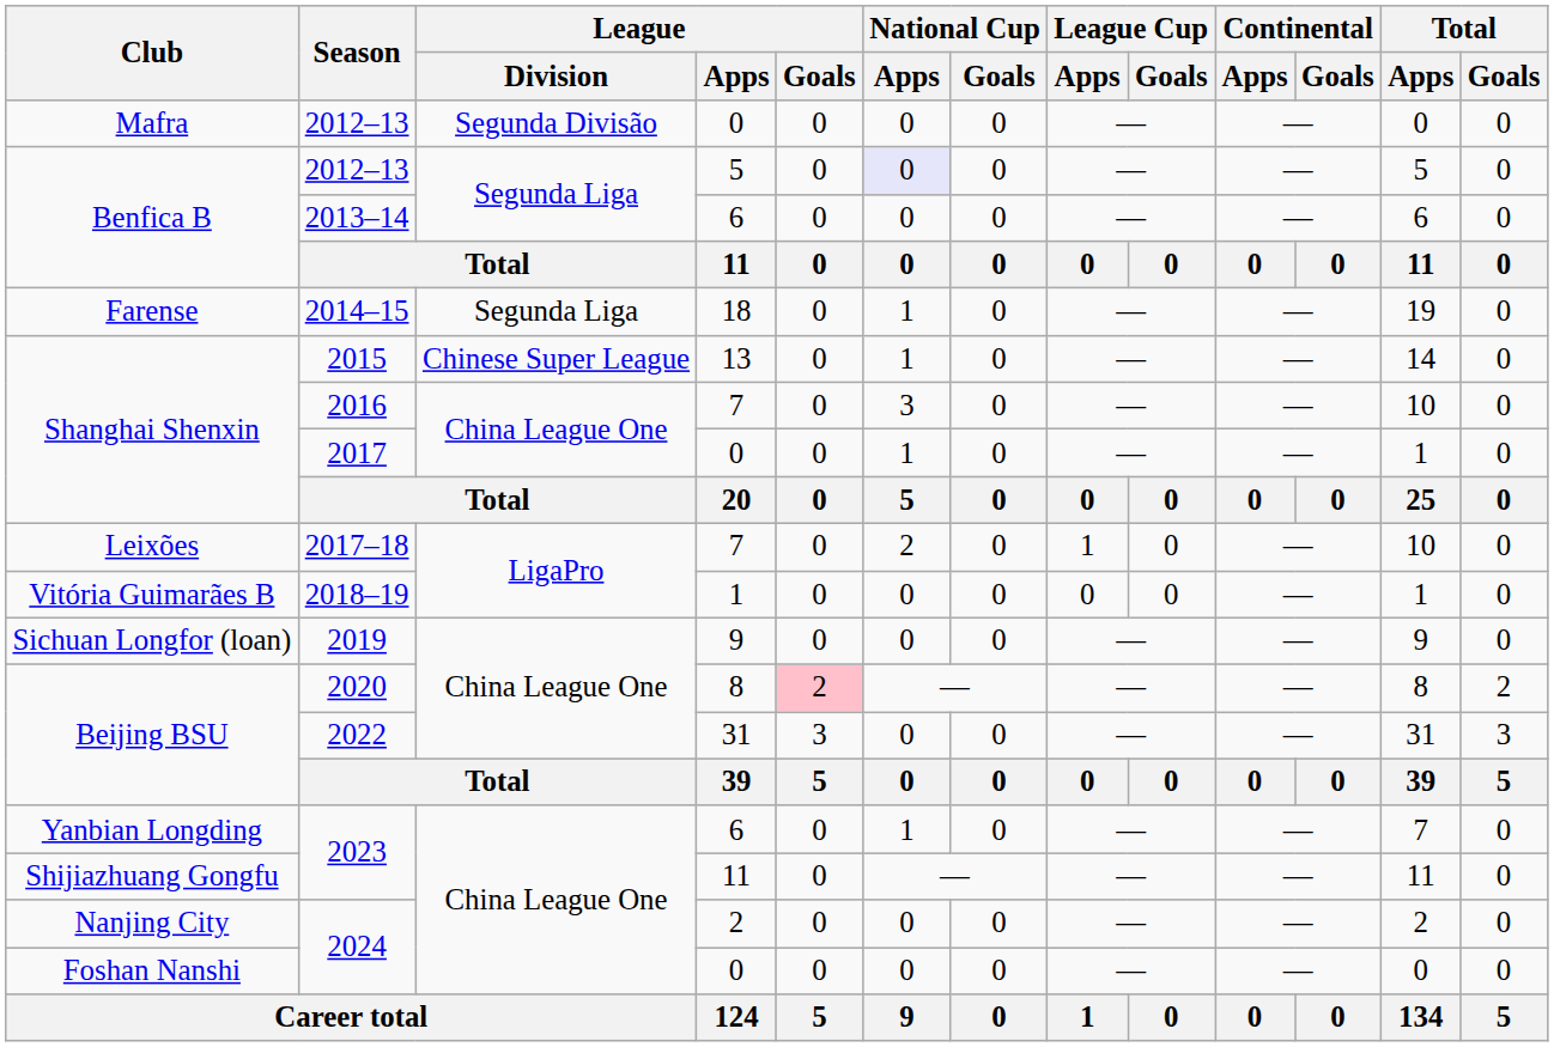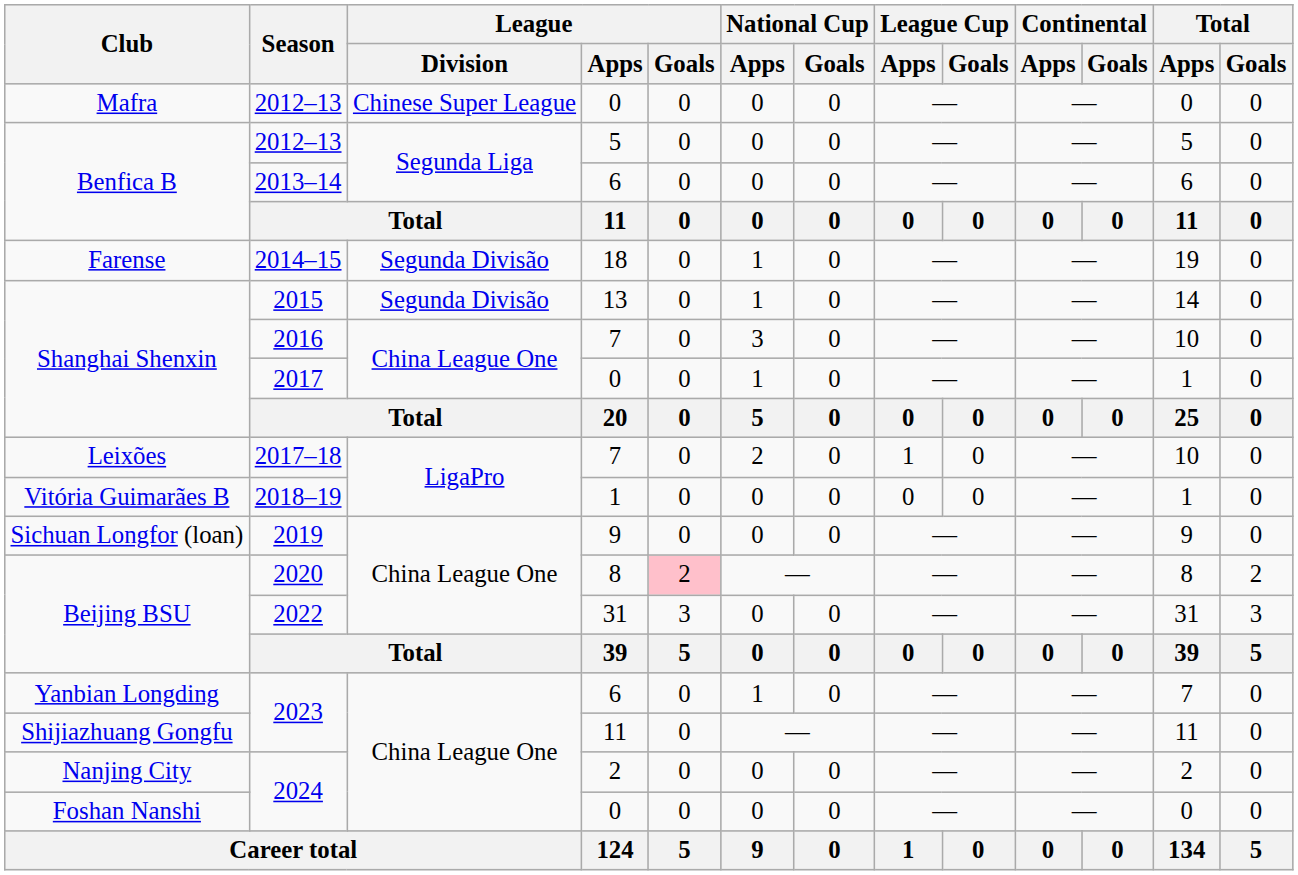Mafra / 2012–13 | League / Division: Segunda Divisão -> Chinese Super League
Benfica B / 2012–13 | National Cup / Apps: lavender background -> no background
2014–15 | League / Division: Segunda Liga -> Segunda Divisão
2015 | League / Division: Chinese Super League -> Segunda Divisão
